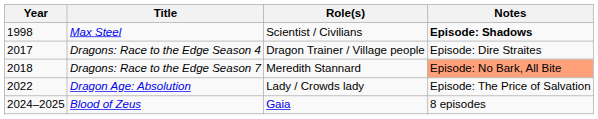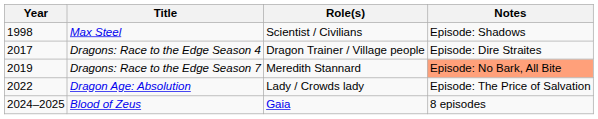Max Steel | Notes: bold -> normal
Dragons: Race to the Edge Season 7 | Year: 2018 -> 2019
